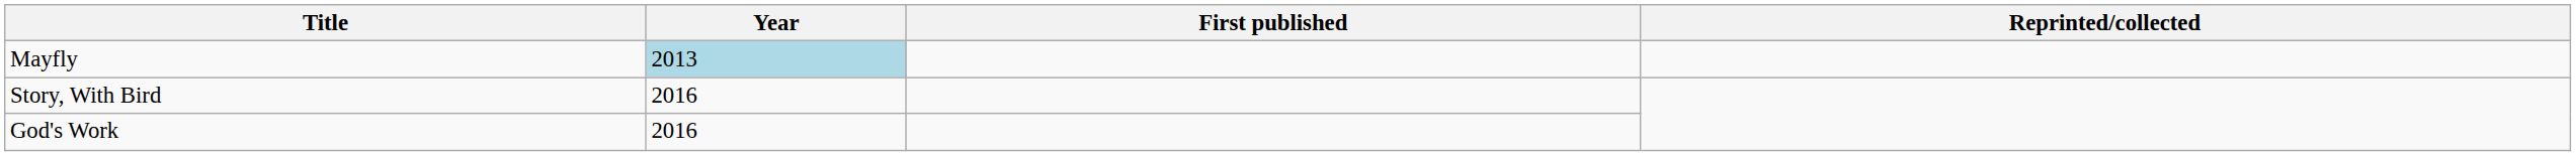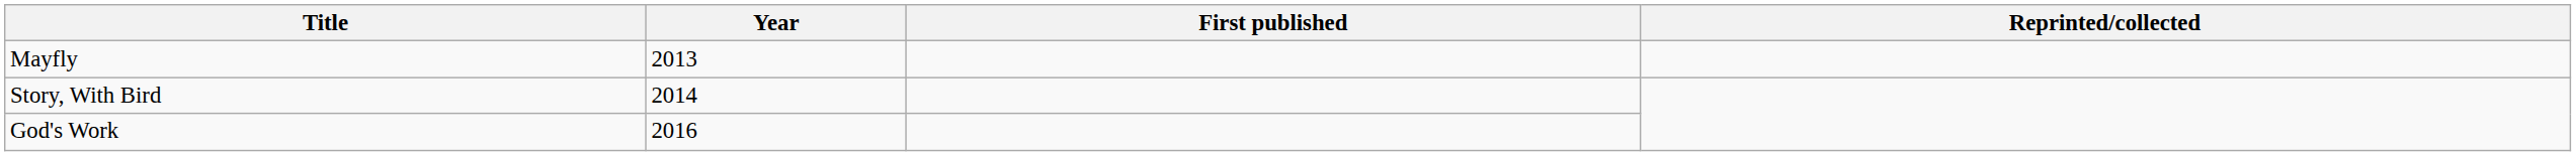Mayfly | Year: lightblue background -> no background
Story, With Bird | Year: 2016 -> 2014
